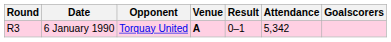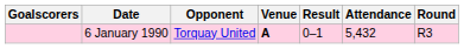columns swapped: Round <-> Goalscorers
6 January 1990 | Attendance: 5,342 -> 5,432
